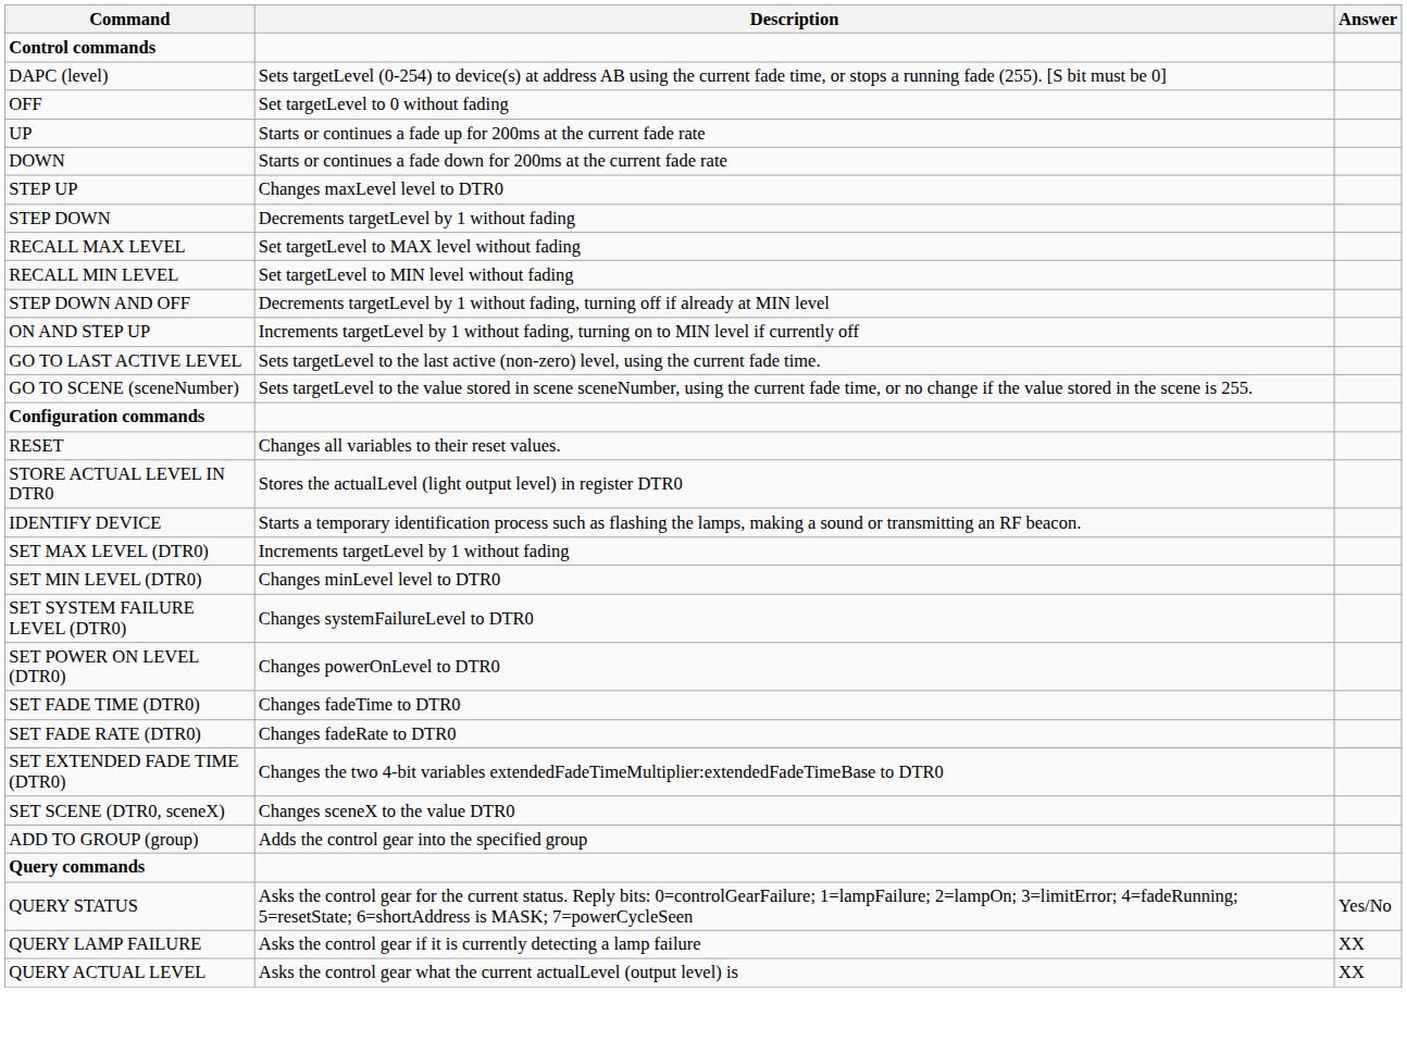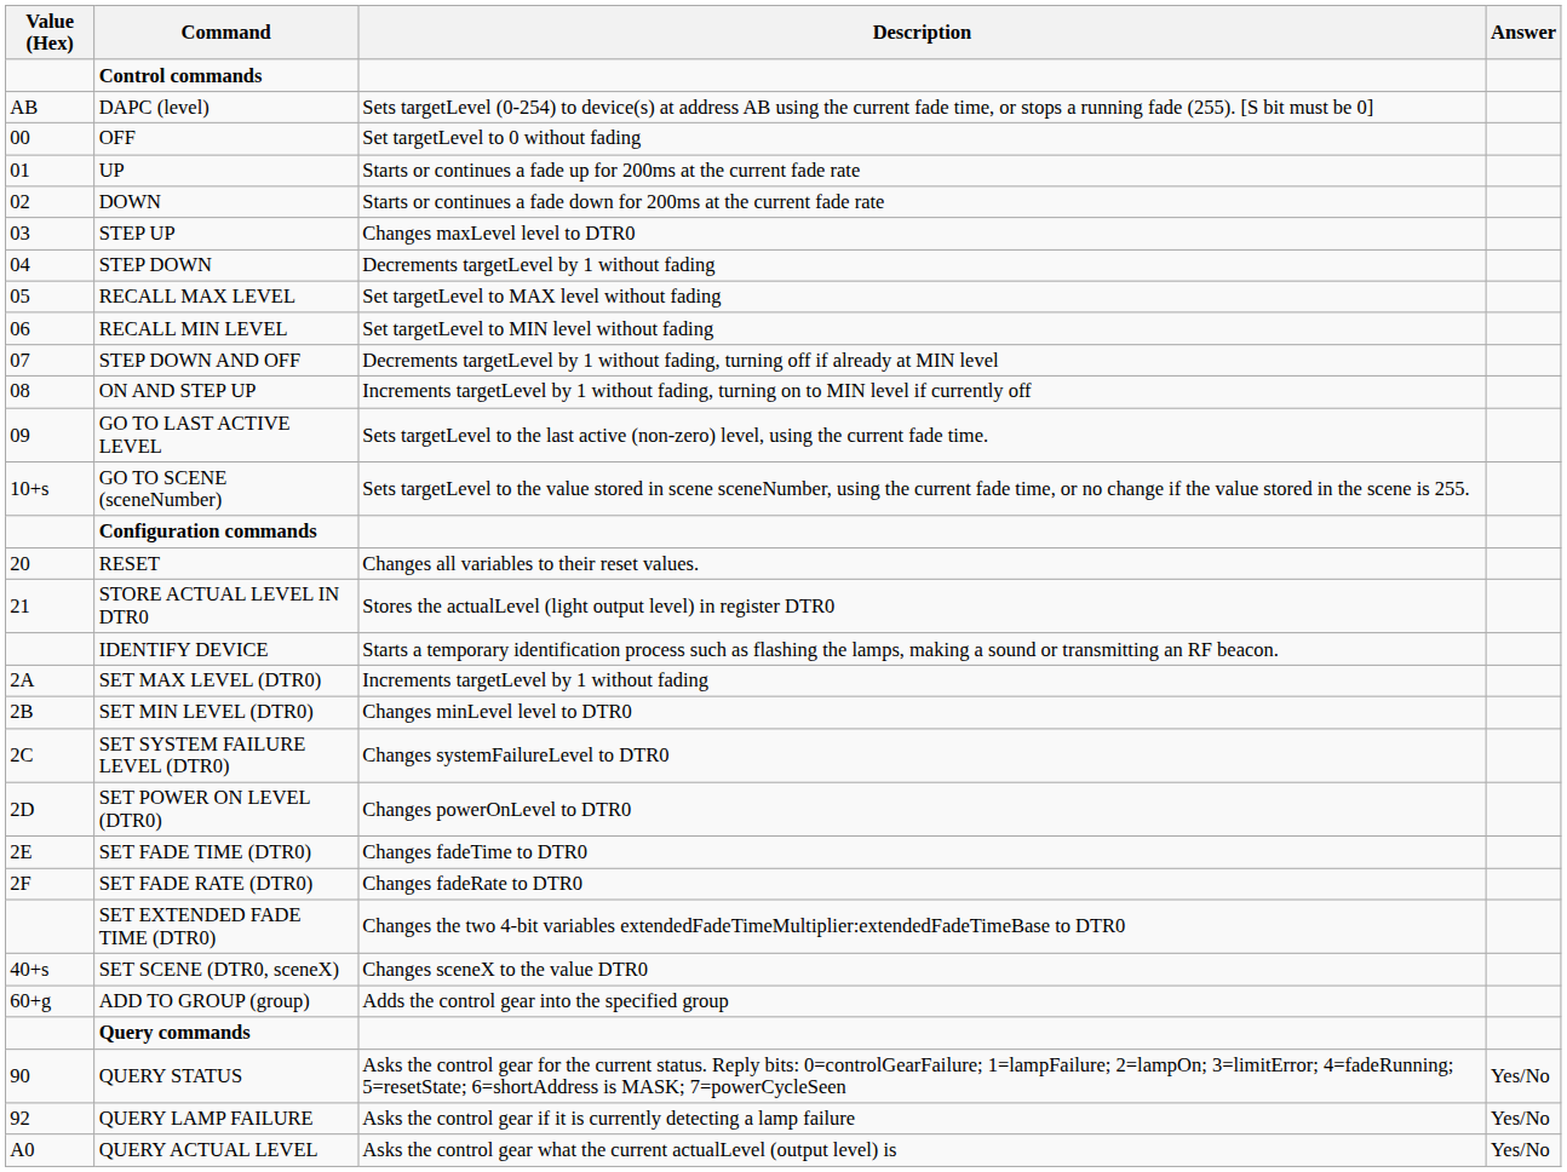+ column: Value (Hex) | AB | 00 | 01 | 02 | 03 | 04 | 05 | 06 | 07 | 08 | 09 | 10+s | 20 | 21 | 2A | 2B | 2C | 2D | 2E | 2F | 40+s | 60+g | 90 | 92 | A0
QUERY LAMP FAILURE | Answer: XX -> Yes/No
QUERY ACTUAL LEVEL | Answer: XX -> Yes/No
